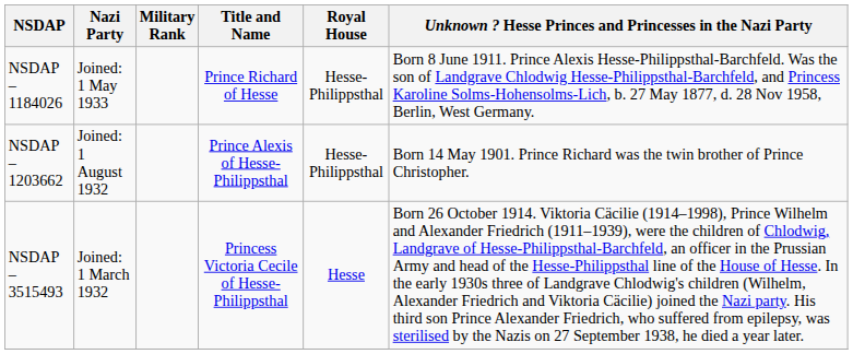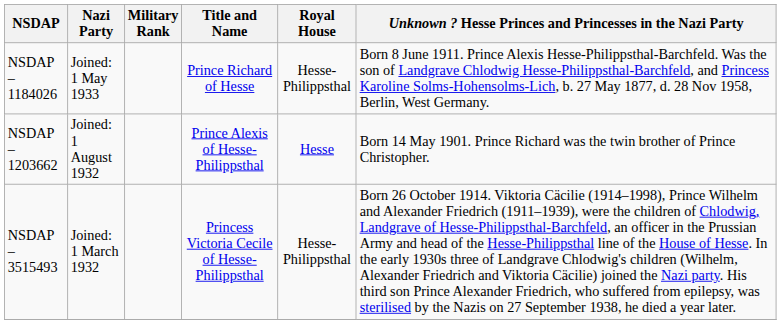NSDAP – 1203662 | Royal House: Hesse-Philippsthal -> Hesse
NSDAP – 3515493 | Royal House: Hesse -> Hesse-Philippsthal
